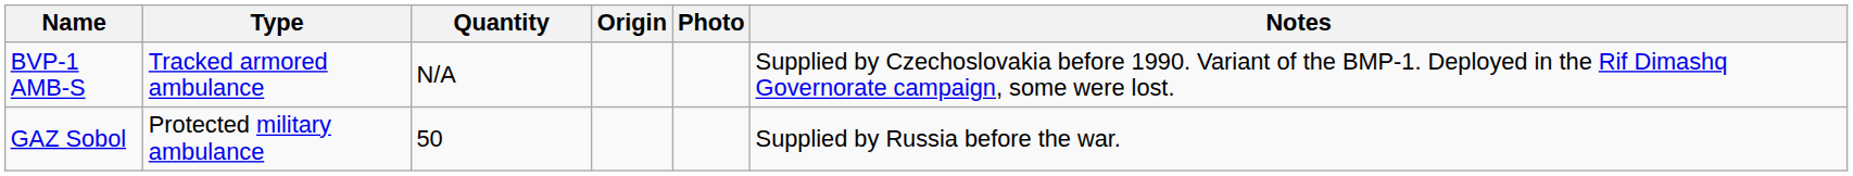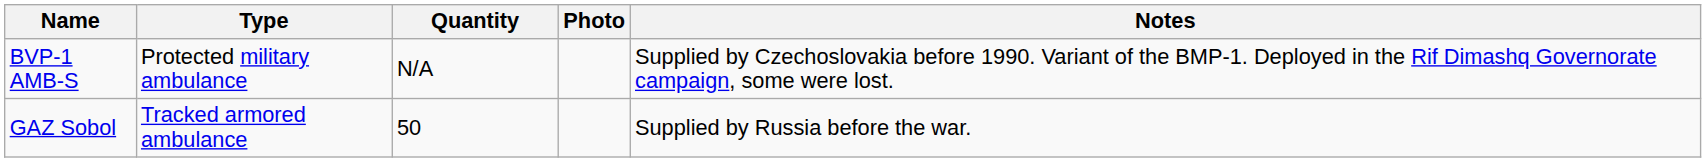- column: Origin
BVP-1 AMB-S | Type: Tracked armored ambulance -> Protected military ambulance
GAZ Sobol | Type: Protected military ambulance -> Tracked armored ambulance
